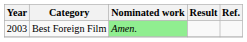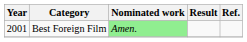Best Foreign Film | Year: 2003 -> 2001
